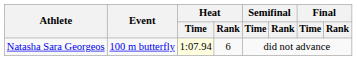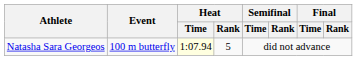Natasha Sara Georgeos | Heat / Rank: 6 -> 5
